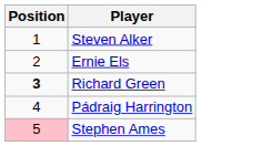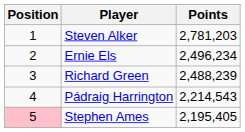+ column: Points | 2,781,203 | 2,496,234 | 2,488,239 | 2,214,543 | 2,195,405
Richard Green | Position: bold -> normal
